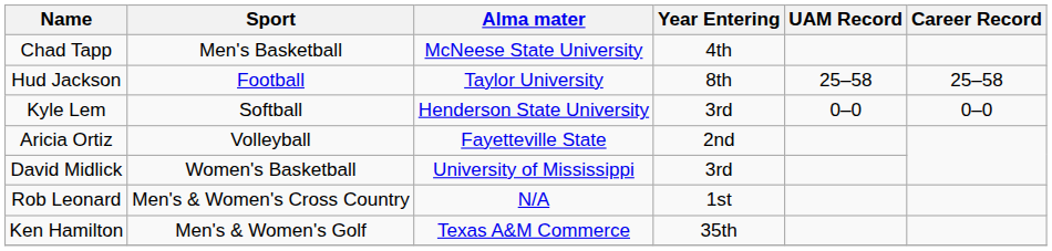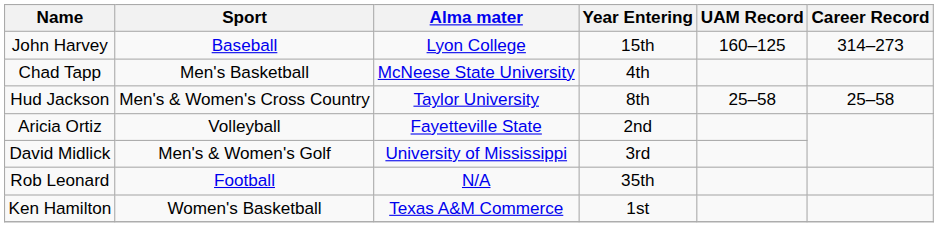+ row: John Harvey | Baseball | Lyon College | 15th | 160–125 | 314–273
Hud Jackson | Sport: Football -> Men's & Women's Cross Country
- row: Kyle Lem | Softball | Henderson State University | 3rd | 0–0 | 0–0
David Midlick | Sport: Women's Basketball -> Men's & Women's Golf
Rob Leonard | Sport: Men's & Women's Cross Country -> Football
Rob Leonard | Year Entering: 1st -> 35th
Ken Hamilton | Sport: Men's & Women's Golf -> Women's Basketball
Ken Hamilton | Year Entering: 35th -> 1st
